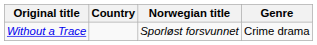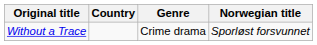columns swapped: Norwegian title <-> Genre
